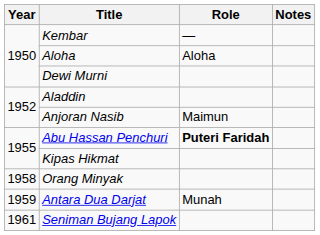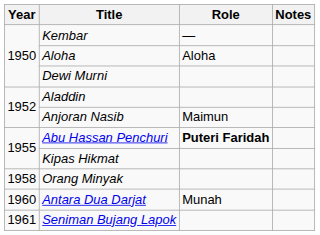Antara Dua Darjat | Year: 1959 -> 1960
